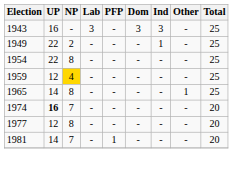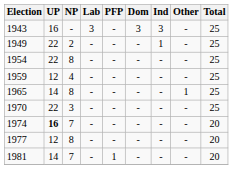1959 | NP: gold background -> no background
+ row: 1970 | 22 | 3 | - | - | - | - | - | 25
